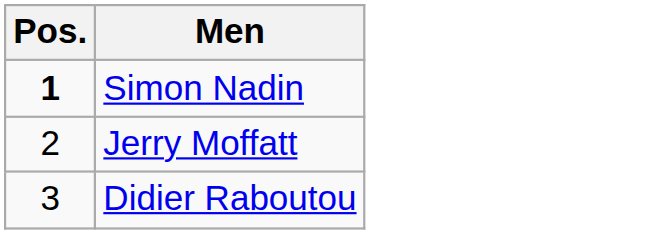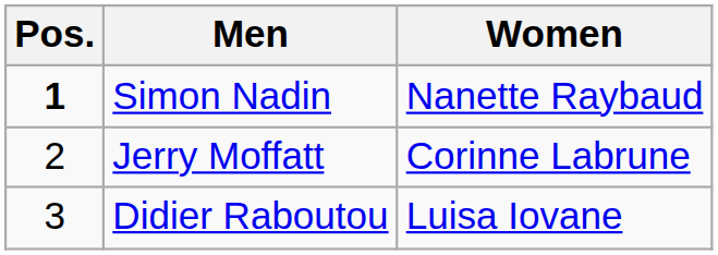+ column: Women | Nanette Raybaud | Corinne Labrune | Luisa Iovane
